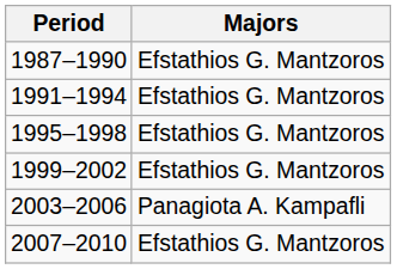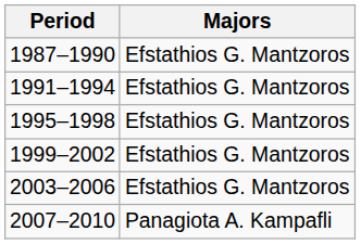2003–2006 | Majors: Panagiota A. Kampafli -> Efstathios G. Mantzoros
2007–2010 | Majors: Efstathios G. Mantzoros -> Panagiota A. Kampafli
